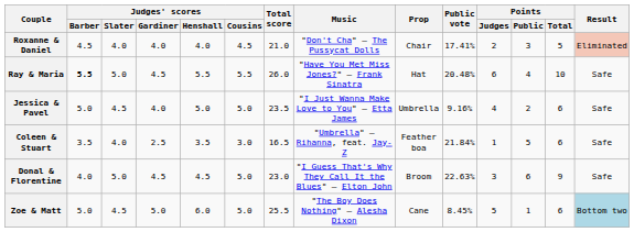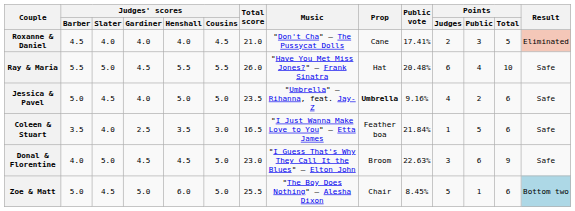Roxanne & Daniel | Prop: Chair -> Cane
Ray & Maria | Judges' scores / Barber: bold -> normal
Jessica & Pavel | Music: "I Just Wanna Make Love to You" — Etta James -> "Umbrella" — Rihanna, feat. Jay-Z
Jessica & Pavel | Prop: normal -> bold
Coleen & Stuart | Music: "Umbrella" — Rihanna, feat. Jay-Z -> "I Just Wanna Make Love to You" — Etta James
Zoe & Matt | Prop: Cane -> Chair
